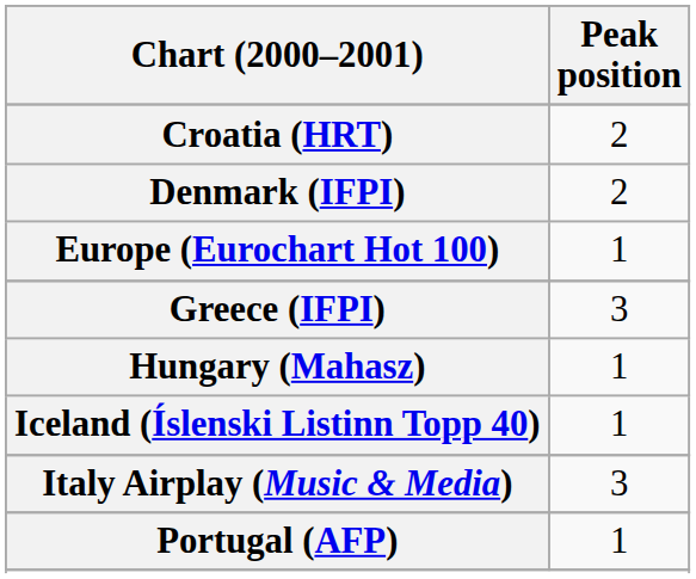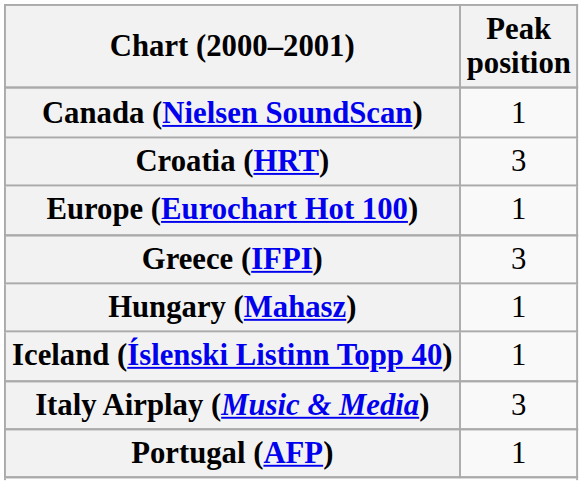+ row: Canada (Nielsen SoundScan) | 1
Croatia (HRT) | Peak position: 2 -> 3
- row: Denmark (IFPI) | 2
